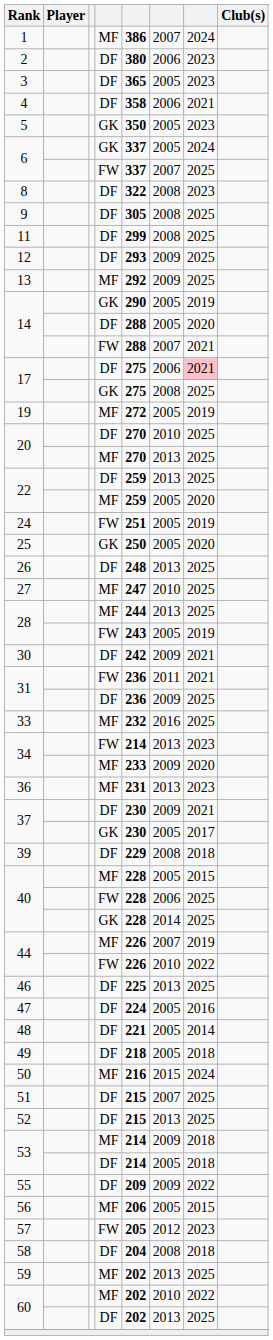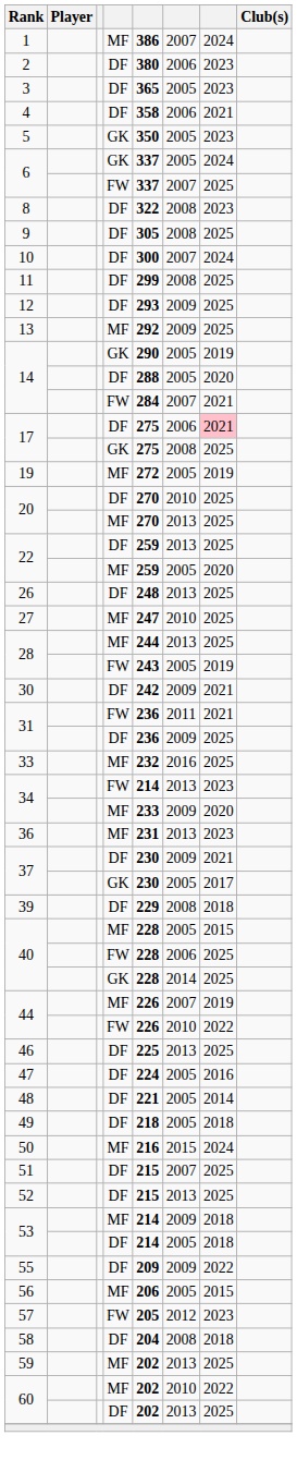+ row: 10 | DF | 300 | 2007 | 2024
14 / FW | column 5: 288 -> 284
- row: 24 | FW | 251 | 2005 | 2019
- row: 25 | GK | 250 | 2005 | 2020
